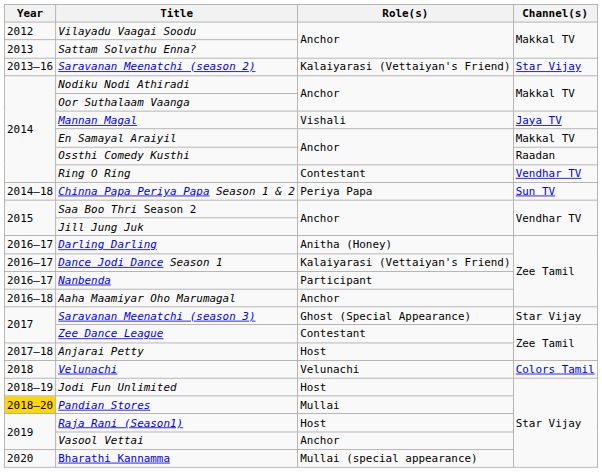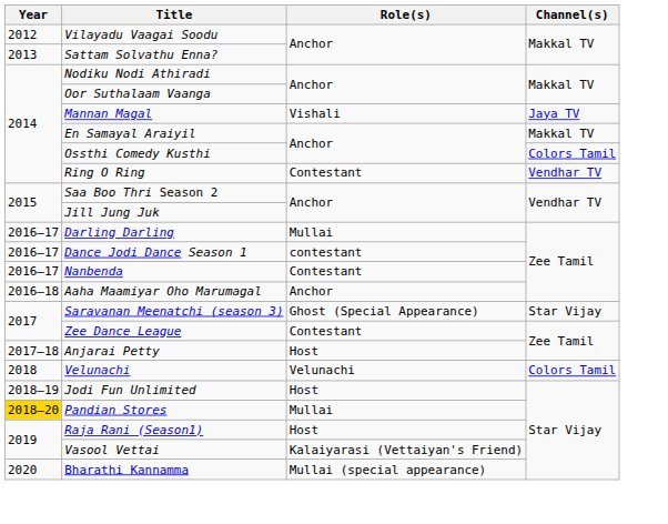- row: 2013–16 | Saravanan Meenatchi (season 2) | Kalaiyarasi (Vettaiyan's Friend) | Star Vijay
Ossthi Comedy Kusthi | Channel(s): Raadan -> Colors Tamil
- row: 2014–18 | Chinna Papa Periya Papa Season 1 & 2 | Periya Papa | Sun TV
Darling Darling | Role(s): Anitha (Honey) -> Mullai
Dance Jodi Dance Season 1 | Role(s): Kalaiyarasi (Vettaiyan's Friend) -> contestant
Nanbenda | Role(s): Participant -> Contestant
Vasool Vettai | Role(s): Anchor -> Kalaiyarasi (Vettaiyan's Friend)
